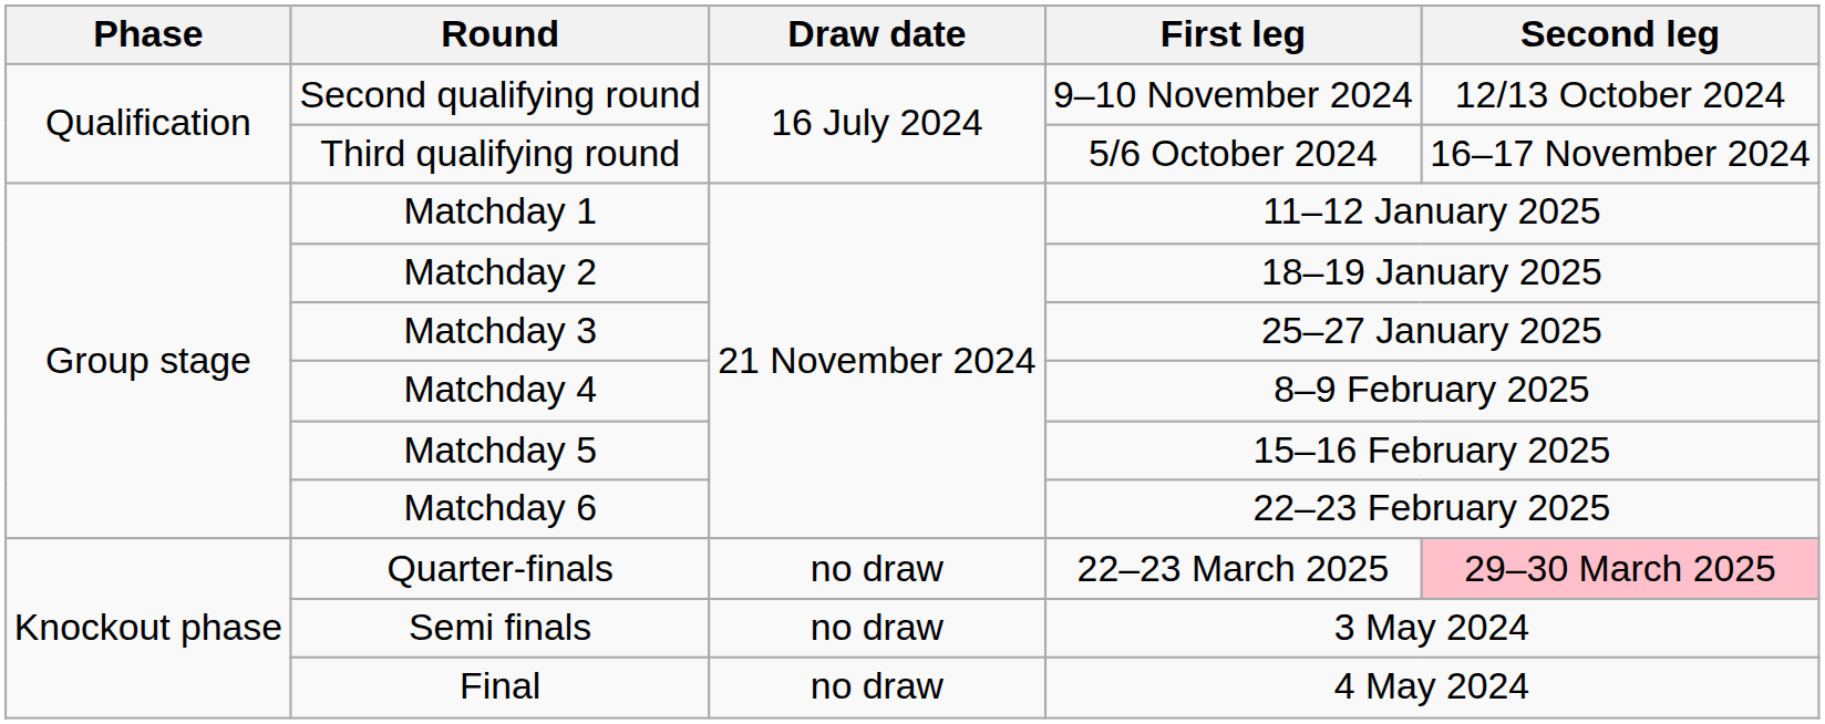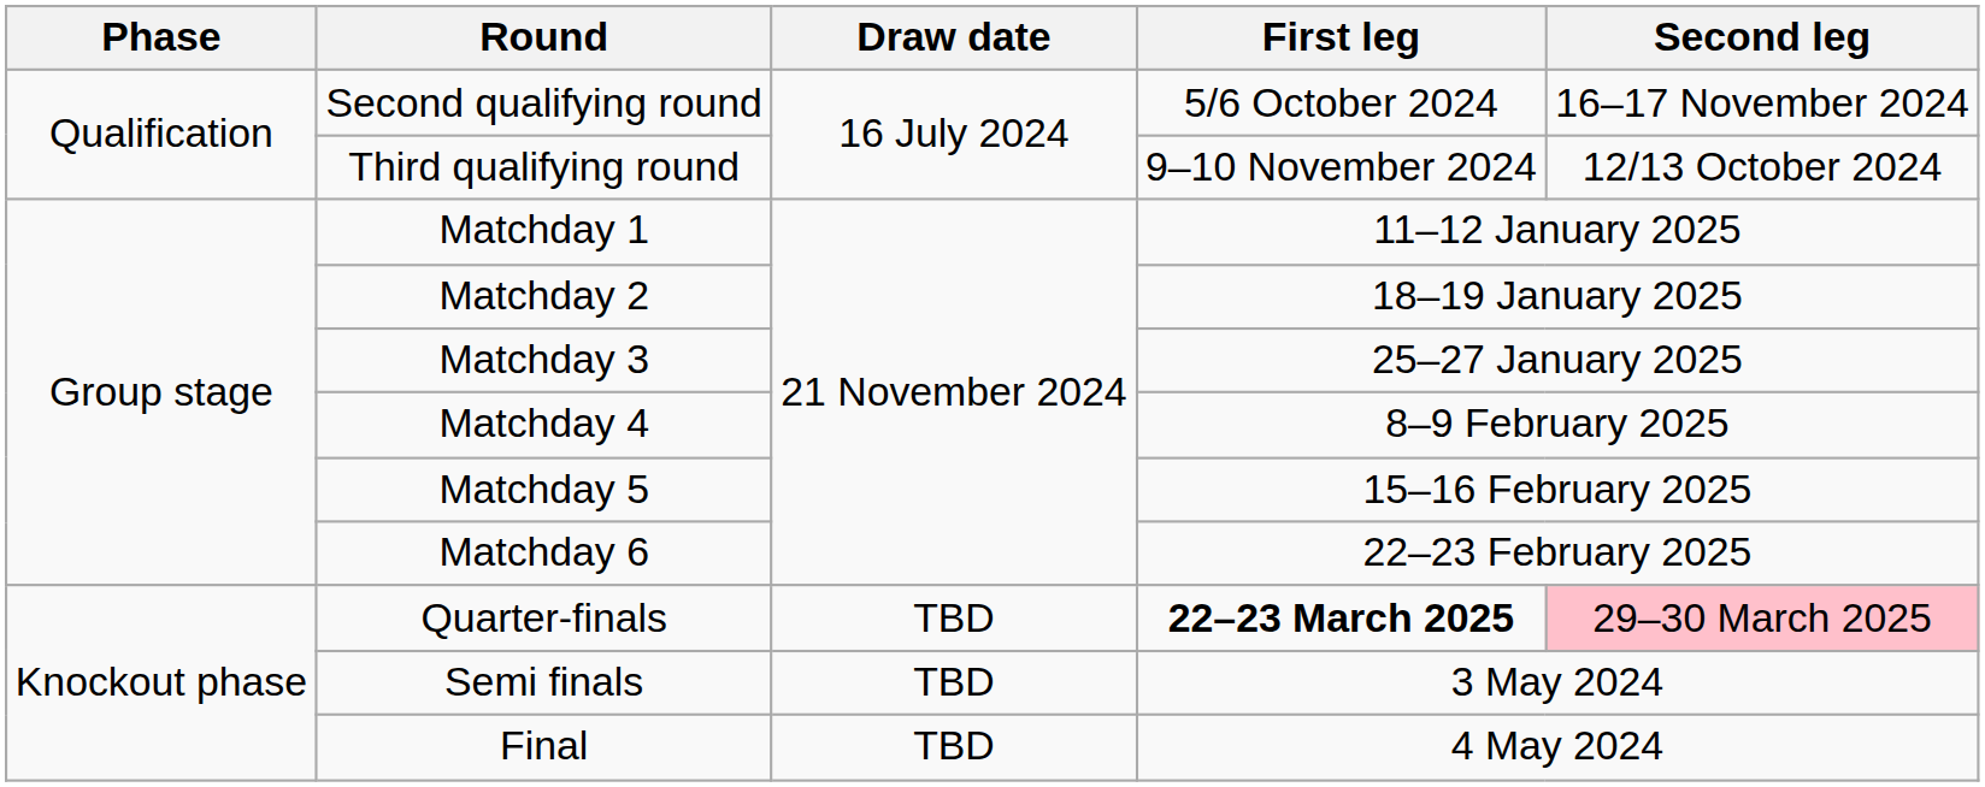Second qualifying round | First leg: 9–10 November 2024 -> 5/6 October 2024
Second qualifying round | Second leg: 12/13 October 2024 -> 16–17 November 2024
Third qualifying round | First leg: 5/6 October 2024 -> 9–10 November 2024
Third qualifying round | Second leg: 16–17 November 2024 -> 12/13 October 2024
Quarter-finals | Draw date: no draw -> TBD
Quarter-finals | First leg: normal -> bold
Semi finals | Draw date: no draw -> TBD
Final | Draw date: no draw -> TBD
